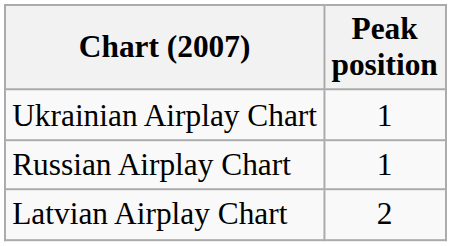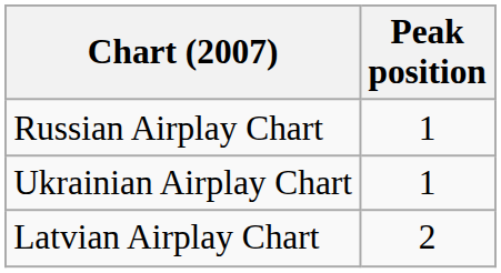rows swapped: Russian Airplay Chart <-> Ukrainian Airplay Chart
